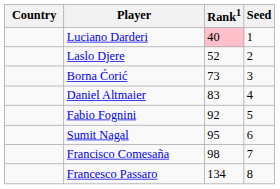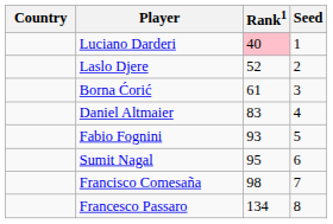Borna Ćorić | Rank1: 73 -> 61
Fabio Fognini | Rank1: 92 -> 93
